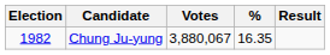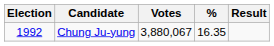Chung Ju-yung | Election: 1982 -> 1992
